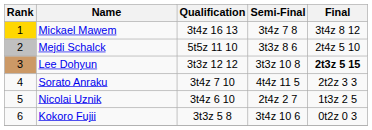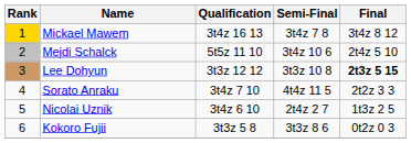Mejdi Schalck | Semi-Final: 3t3z 8 6 -> 3t4z 10 6
Kokoro Fujii | Semi-Final: 3t4z 10 6 -> 3t3z 8 6
